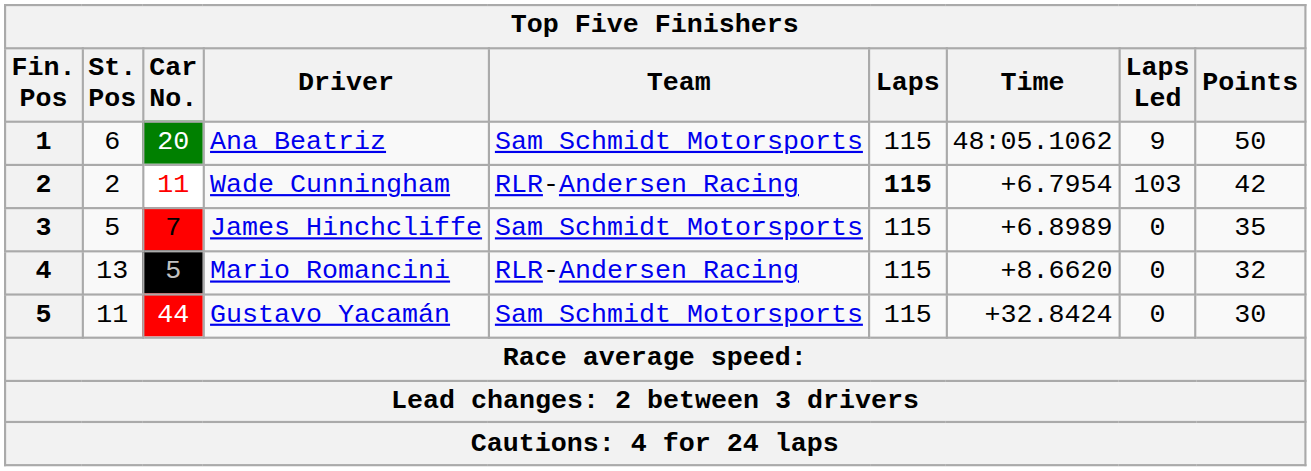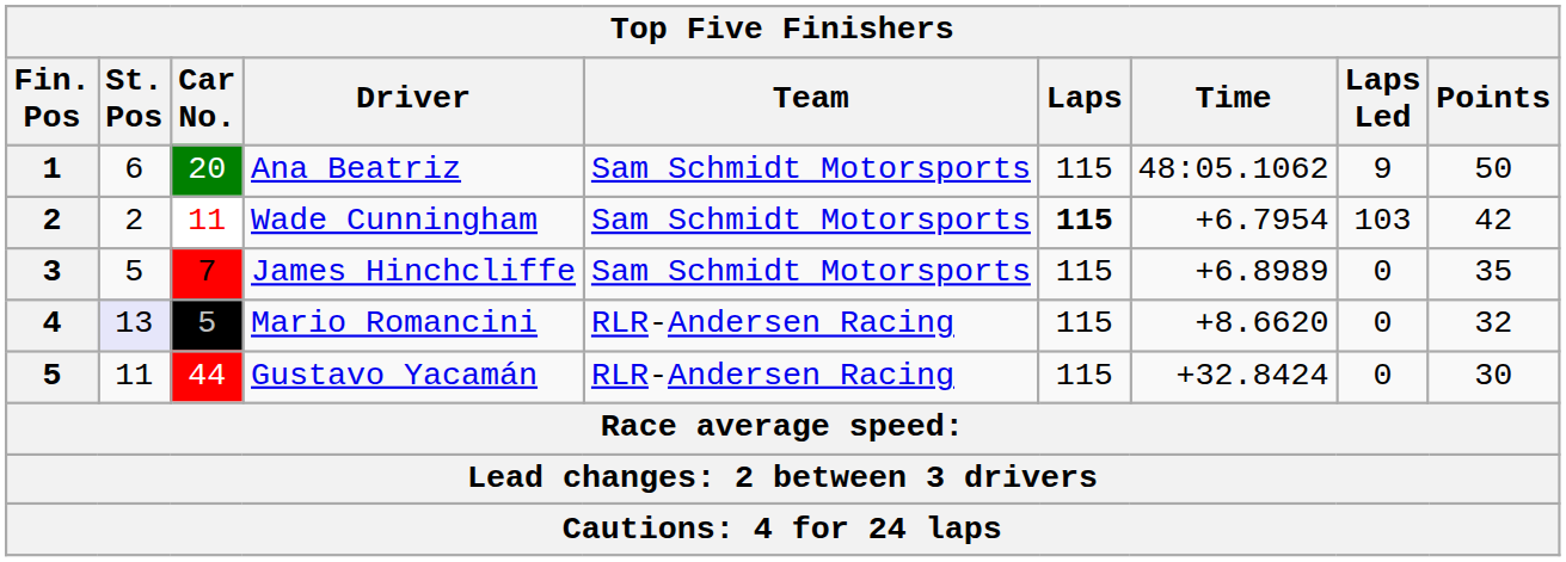Wade Cunningham | Team: RLR-Andersen Racing -> Sam Schmidt Motorsports
Mario Romancini | St. Pos: no background -> lavender background
Gustavo Yacamán | Team: Sam Schmidt Motorsports -> RLR-Andersen Racing
